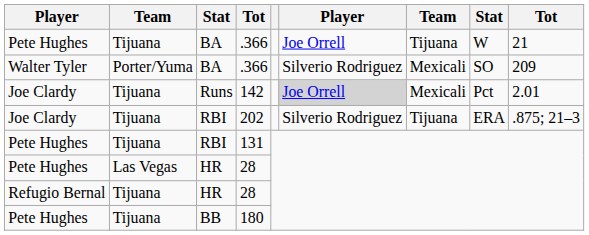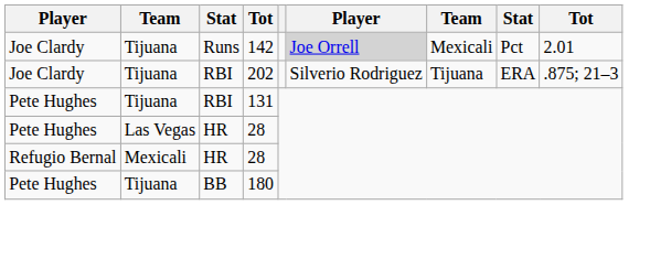- row: Pete Hughes | Tijuana | BA | .366 | Joe Orrell | Tijuana | W | 21
- row: Walter Tyler | Porter/Yuma | BA | .366 | Silverio Rodriguez | Mexicali | SO | 209
Refugio Bernal / 28 | column 2: Tijuana -> Mexicali
